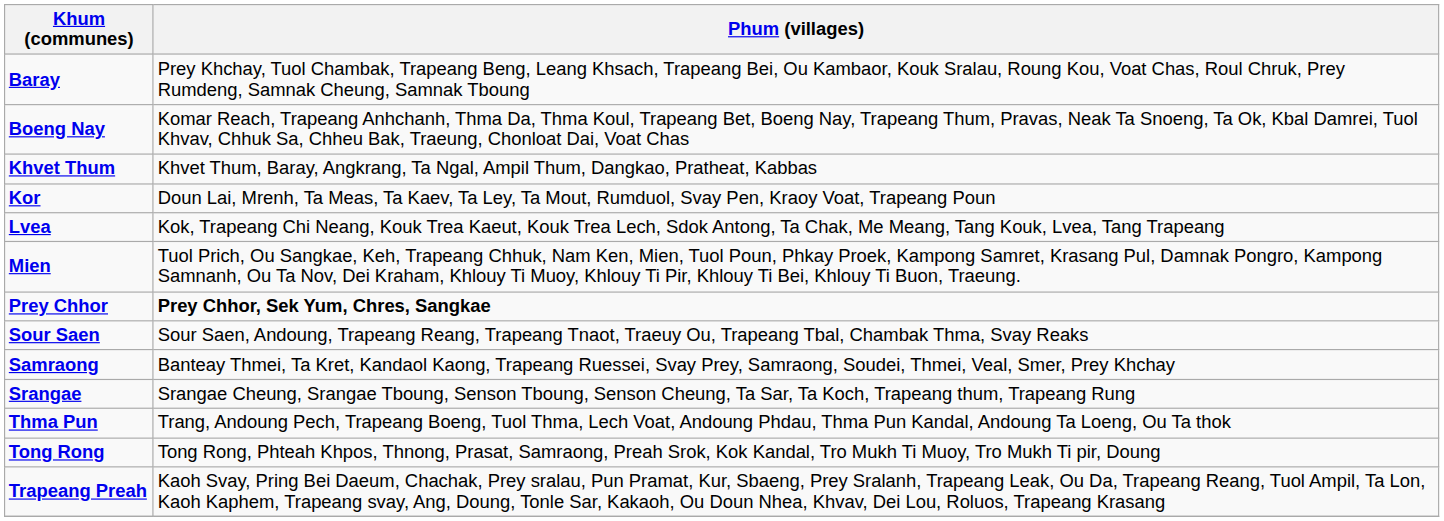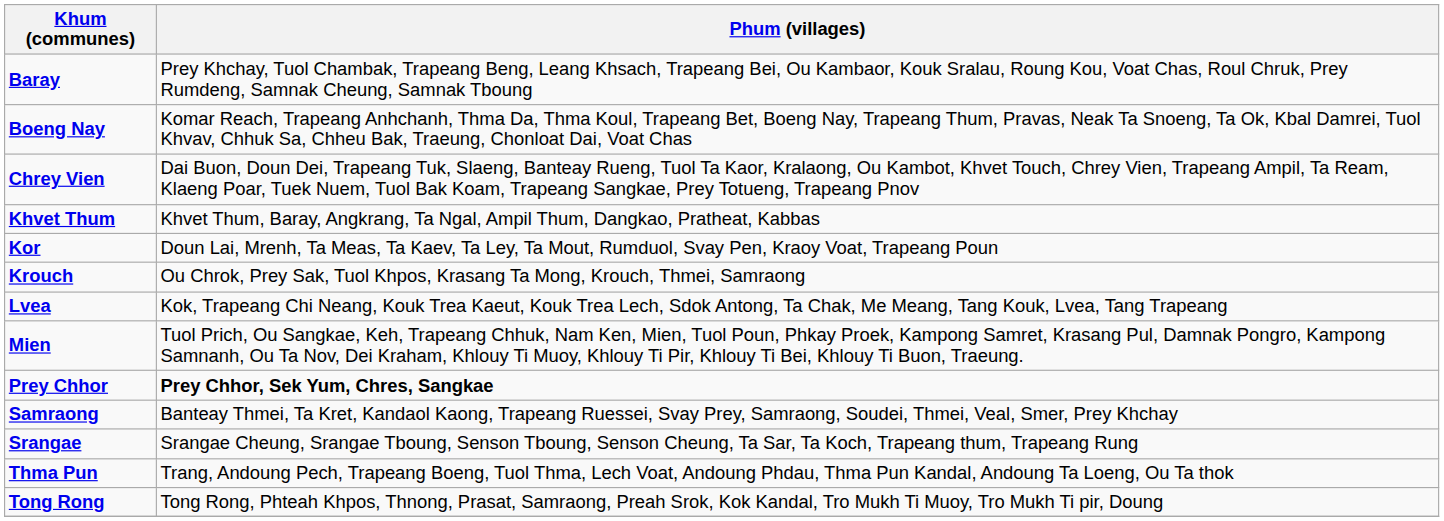+ row: Chrey Vien | Dai Buon, Doun Dei, Trapeang Tuk, Slaeng, Banteay Rueng, Tuol Ta Kaor, Kralaong, Ou Kambot, Khvet Touch, Chrey Vien, Trapeang Ampil, Ta Ream, Klaeng Poar, Tuek Nuem, Tuol Bak Koam, Trapeang Sangkae, Prey Totueng, Trapeang Pnov
+ row: Krouch | Ou Chrok, Prey Sak, Tuol Khpos, Krasang Ta Mong, Krouch, Thmei, Samraong
- row: Sour Saen | Sour Saen, Andoung, Trapeang Reang, Trapeang Tnaot, Traeuy Ou, Trapeang Tbal, Chambak Thma, Svay Reaks
- row: Trapeang Preah | Kaoh Svay, Pring Bei Daeum, Chachak, Prey sralau, Pun Pramat, Kur, Sbaeng, Prey Sralanh, Trapeang Leak, Ou Da, Trapeang Reang, Tuol Ampil, Ta Lon, Kaoh Kaphem, Trapeang svay, Ang, Doung, Tonle Sar, Kakaoh, Ou Doun Nhea, Khvav, Dei Lou, Roluos, Trapeang Krasang
